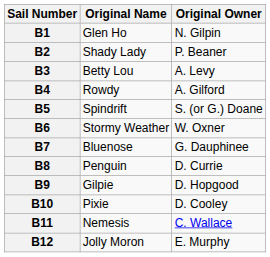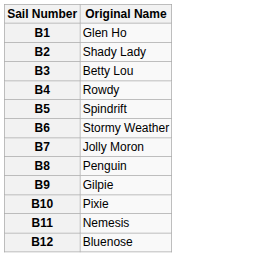- column: Original Owner | N. Gilpin | P. Beaner | A. Levy | A. Gilford | S. (or G.) Doane | W. Oxner | G. Dauphinee | D. Currie | D. Hopgood | D. Cooley | C. Wallace | E. Murphy
B7 | Original Name: Bluenose -> Jolly Moron
B12 | Original Name: Jolly Moron -> Bluenose
